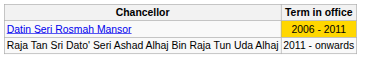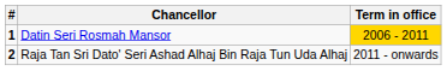+ column: # | 1 | 2
